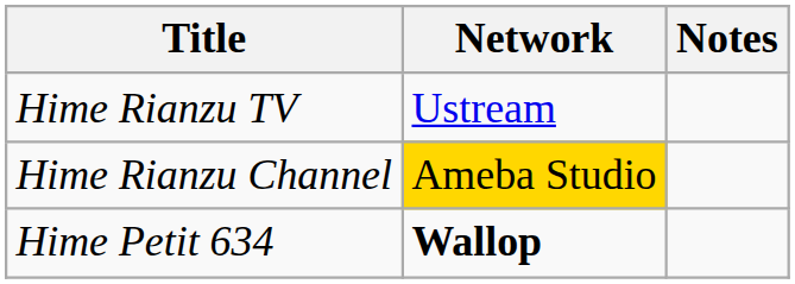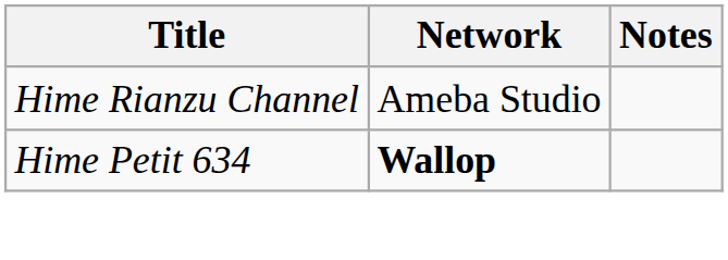- row: Hime Rianzu TV | Ustream
Hime Rianzu Channel | Network: gold background -> no background
